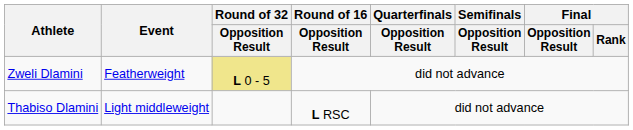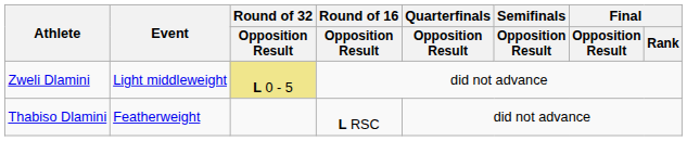Zweli Dlamini | Event: Featherweight -> Light middleweight
Thabiso Dlamini | Event: Light middleweight -> Featherweight
